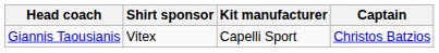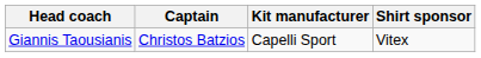columns swapped: Captain <-> Shirt sponsor
